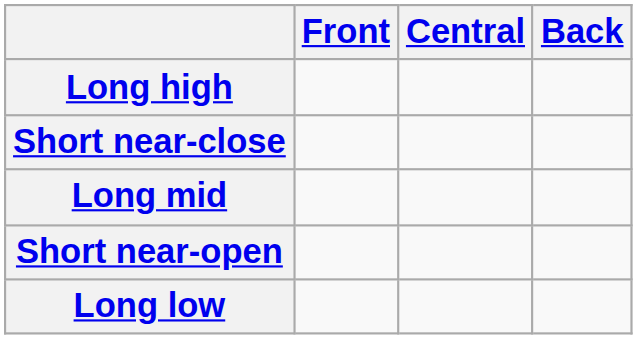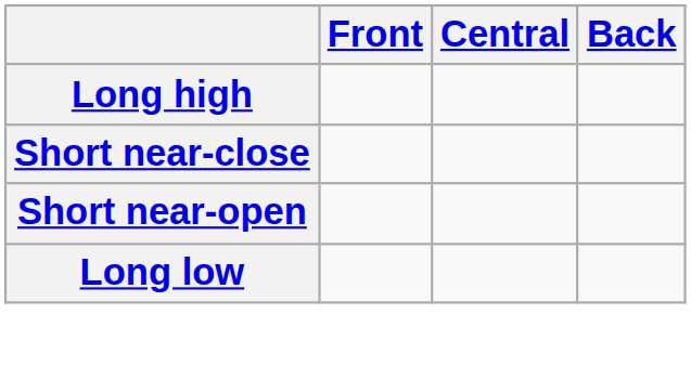- row: Long mid
